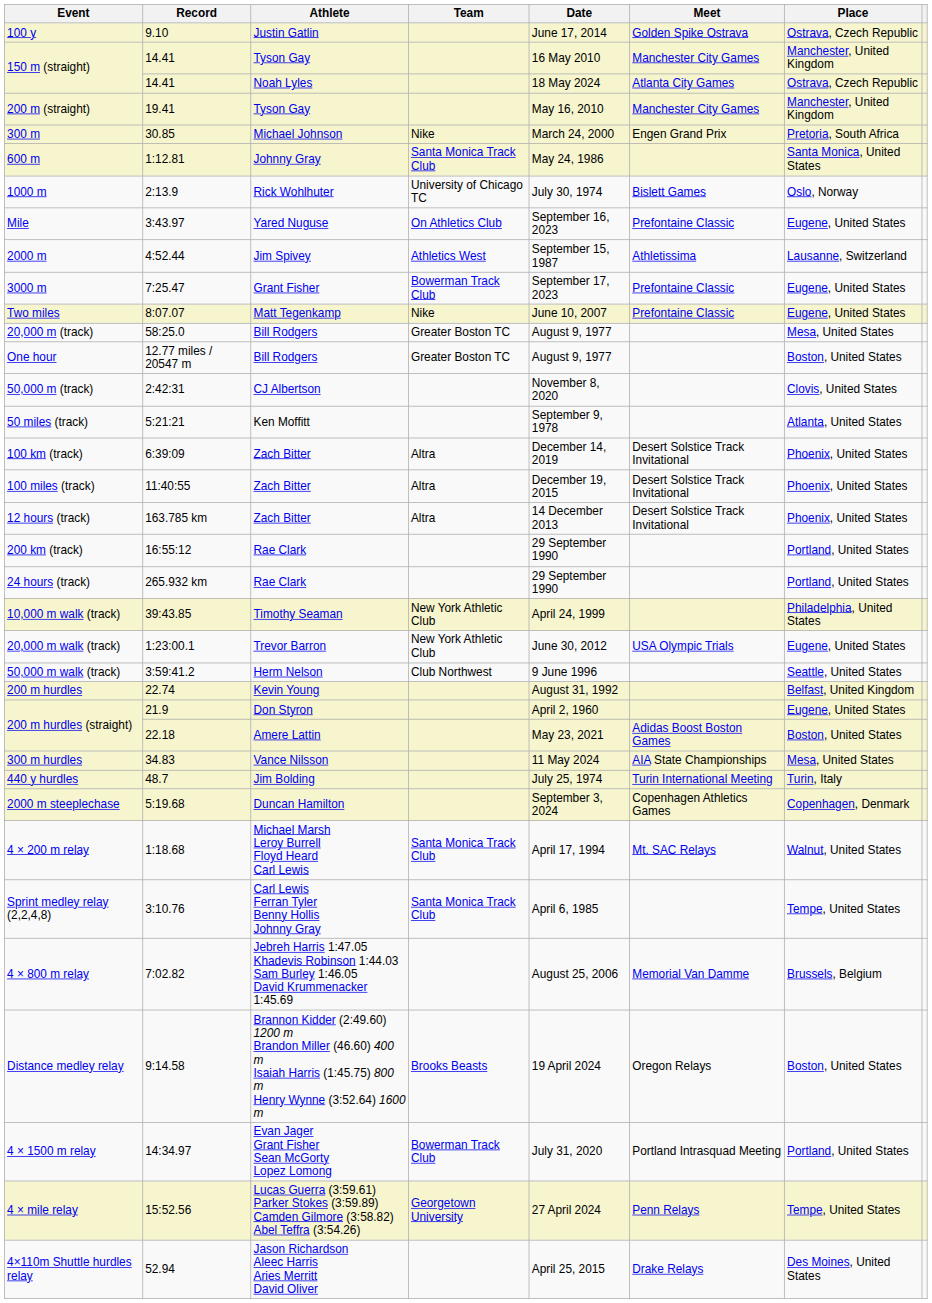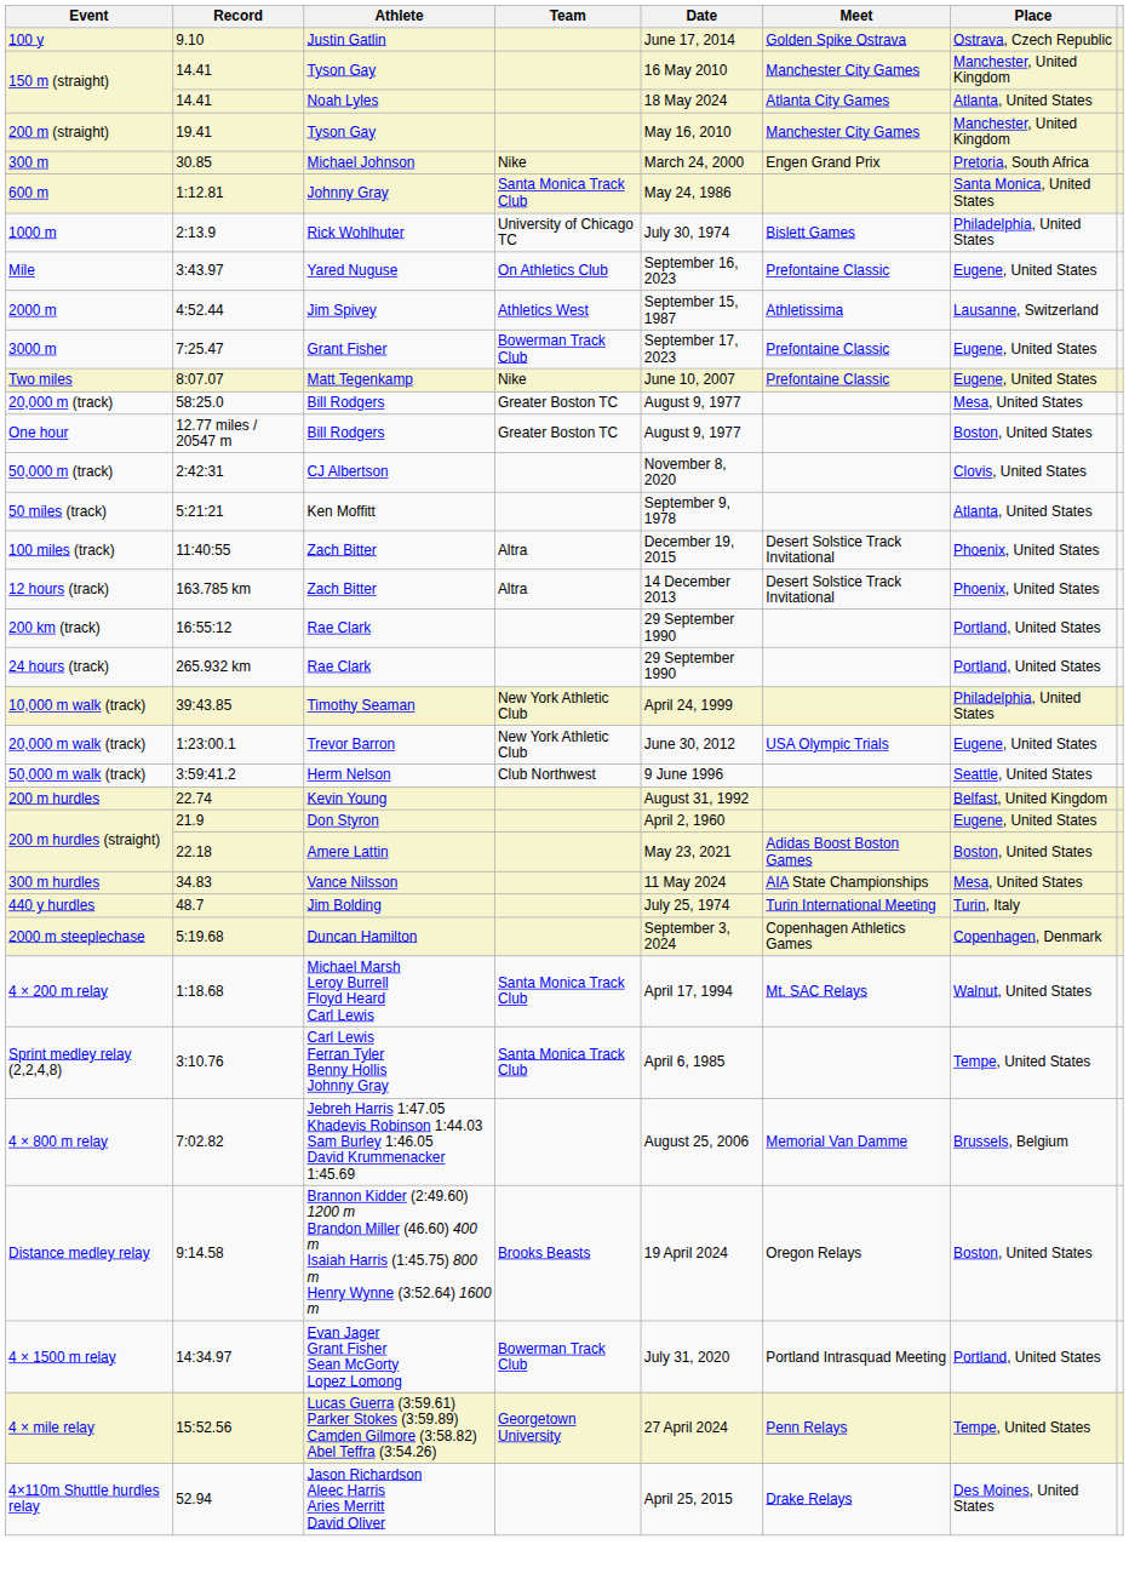150 m (straight) / Noah Lyles | Place: Ostrava, Czech Republic -> Atlanta, United States
1000 m | Place: Oslo, Norway -> Philadelphia, United States
- row: 100 km (track) | 6:39:09 | Zach Bitter | Altra | December 14, 2019 | Desert Solstice Track Invitational | Phoenix, United States
